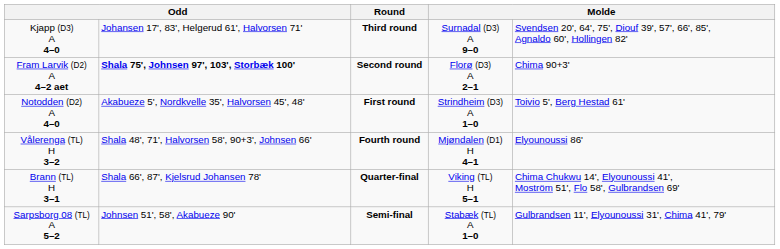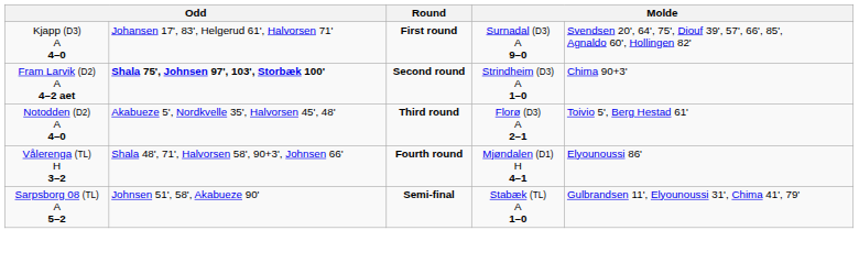Kjapp (D3) A 4–0 | Round: Third round -> First round
Fram Larvik (D2) A 4–2 aet | column 4: Florø (D3) A 2–1 -> Strindheim (D3) A 1–0
Notodden (D2) A 4–0 | Round: First round -> Third round
Notodden (D2) A 4–0 | column 4: Strindheim (D3) A 1–0 -> Florø (D3) A 2–1
- row: Brann (TL) H 3–1 | Shala 66', 87', Kjelsrud Johansen 78' | Quarter-final | Viking (TL) H 5–1 | Chima Chukwu 14', Elyounoussi 41', Moström 51', Flo 58', Gulbrandsen 69'
